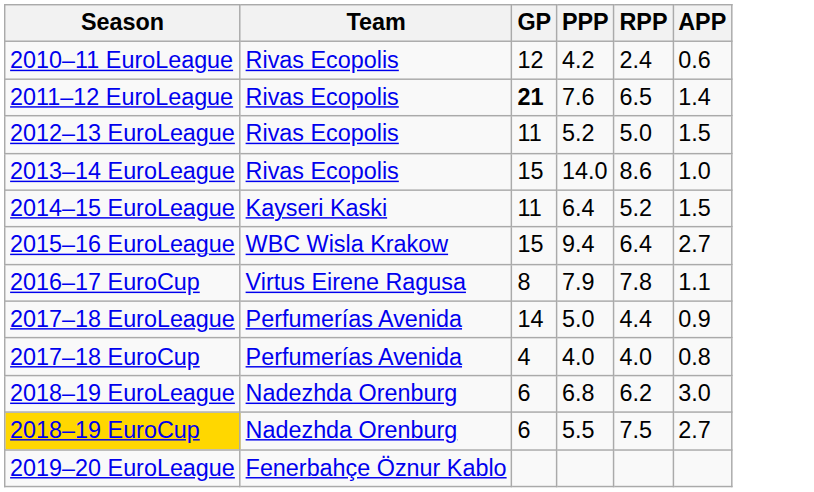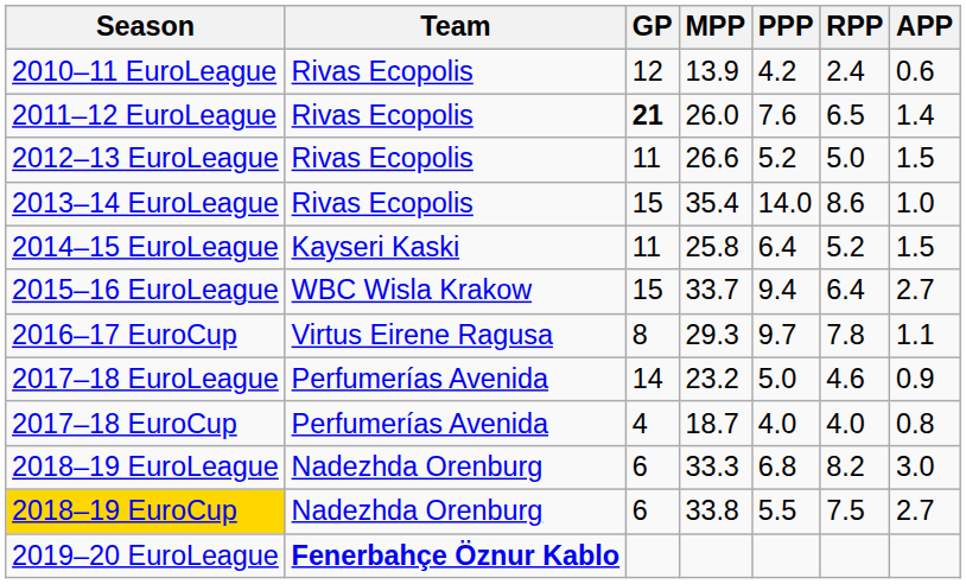+ column: MPP | 13.9 | 26.0 | 26.6 | 35.4 | 25.8 | 33.7 | 29.3 | 23.2 | 18.7 | 33.3 | 33.8
2016–17 EuroCup | PPP: 7.9 -> 9.7
2017–18 EuroLeague | RPP: 4.4 -> 4.6
2018–19 EuroLeague | RPP: 6.2 -> 8.2
2019–20 EuroLeague | Team: normal -> bold
